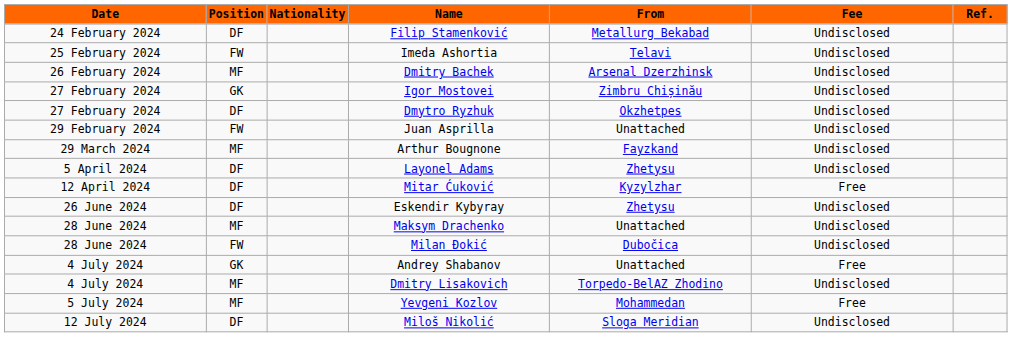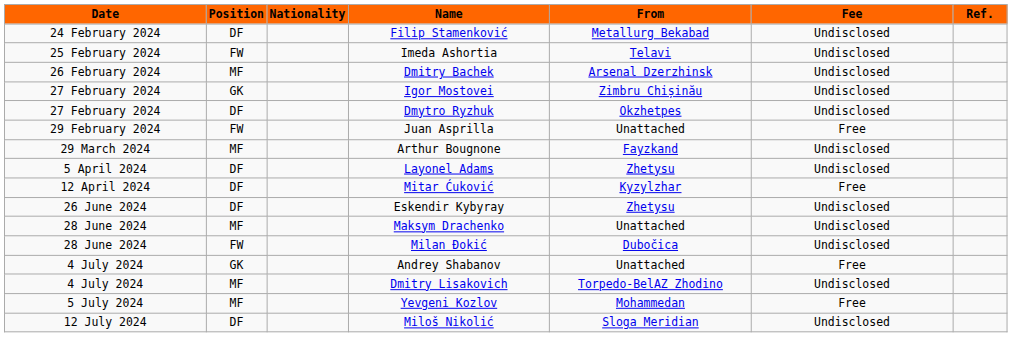Juan Asprilla | Fee: Undisclosed -> Free
